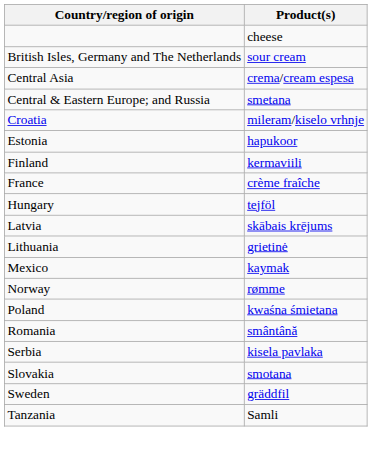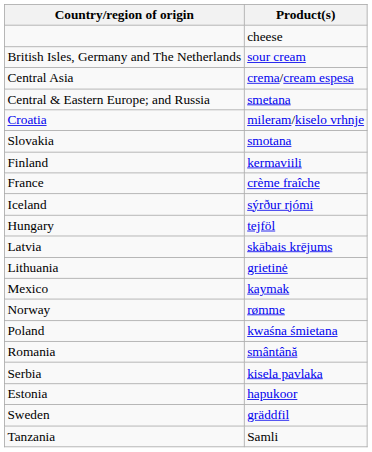rows swapped: Estonia <-> Slovakia
+ row: Iceland | sýrður rjómi
